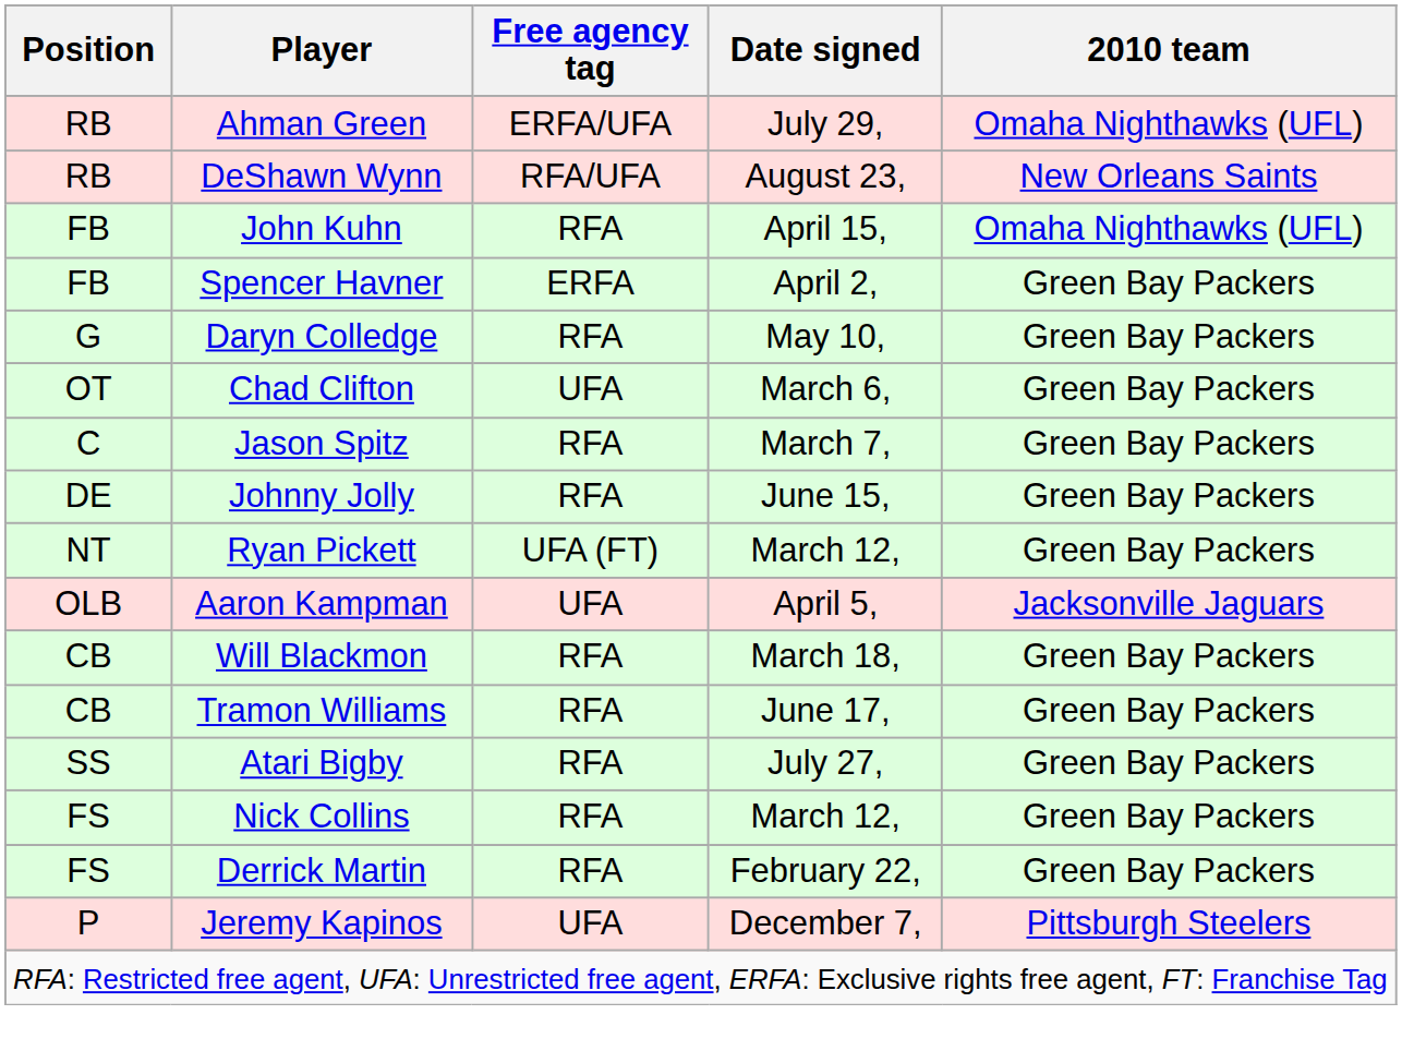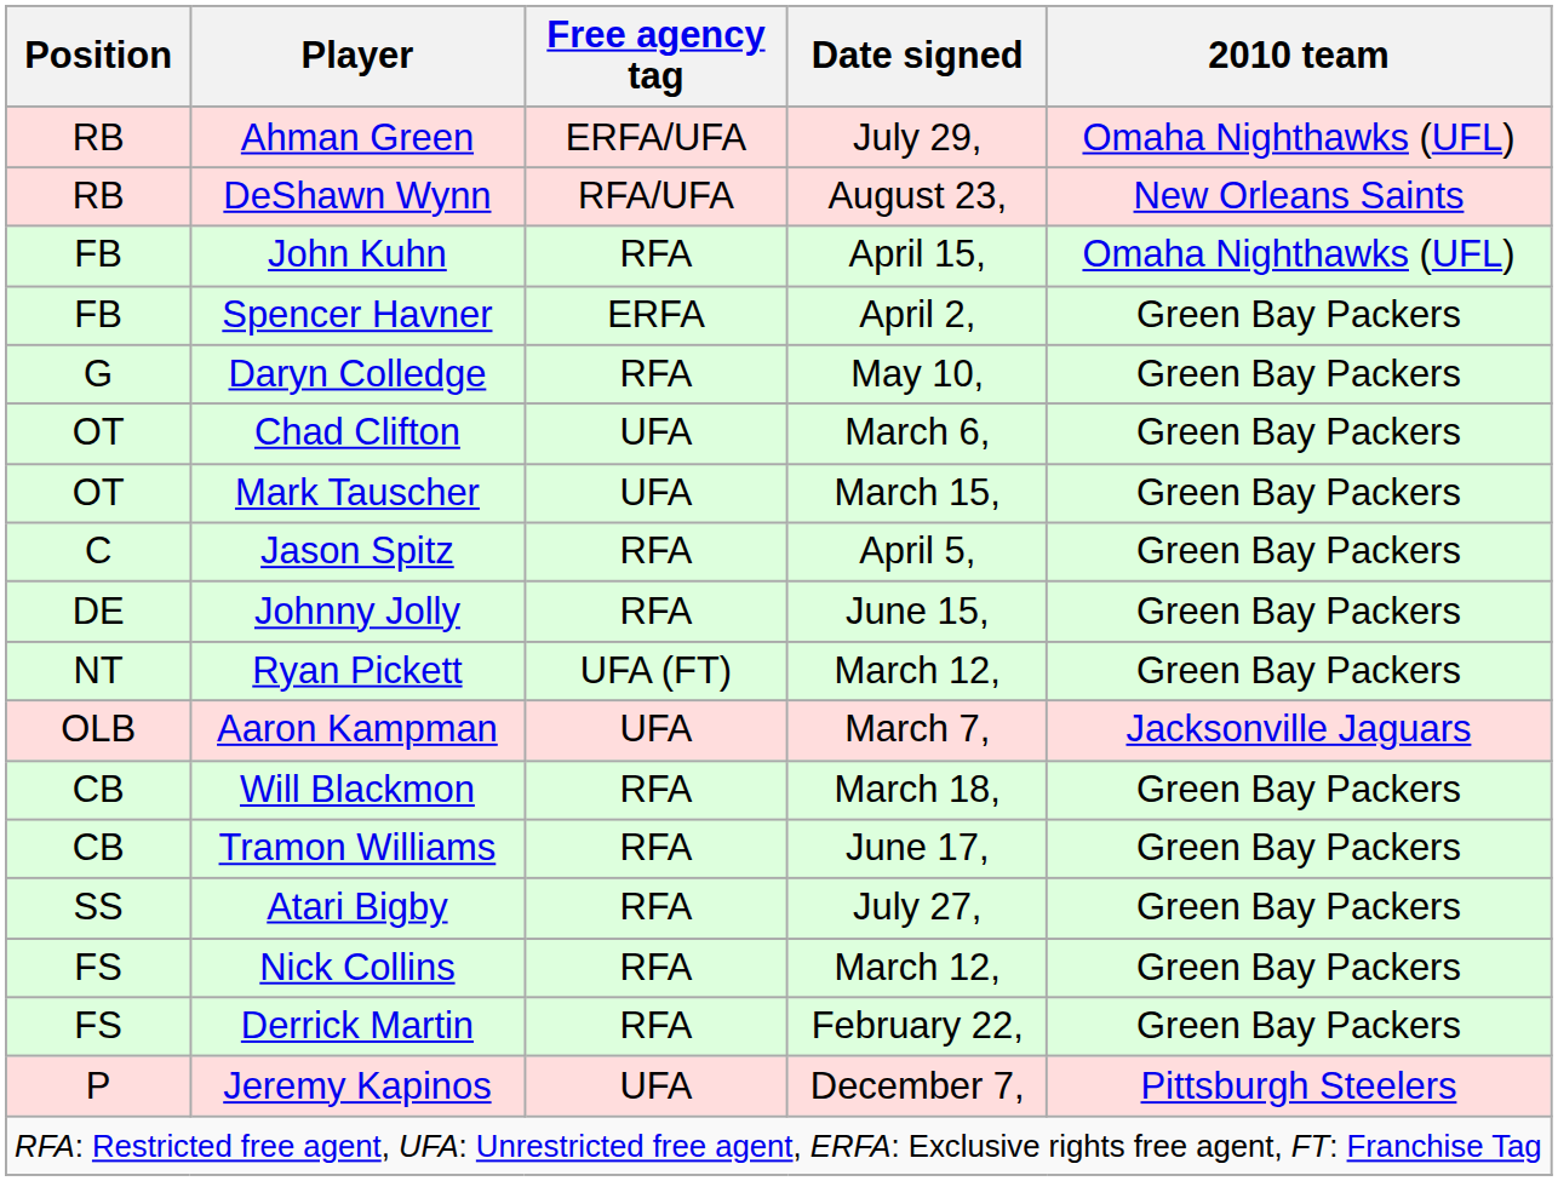+ row: OT | Mark Tauscher | UFA | March 15, | Green Bay Packers
Jason Spitz | Date signed: March 7, -> April 5,
Aaron Kampman | Date signed: April 5, -> March 7,
